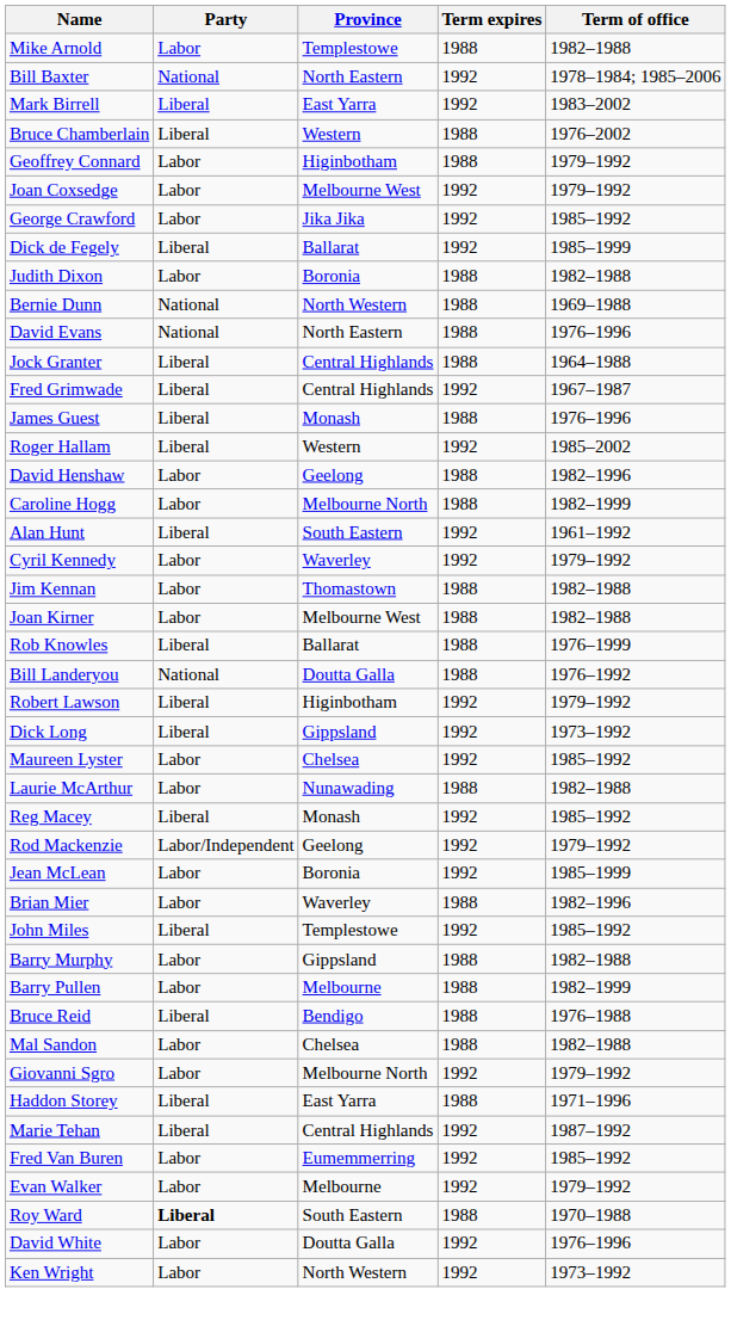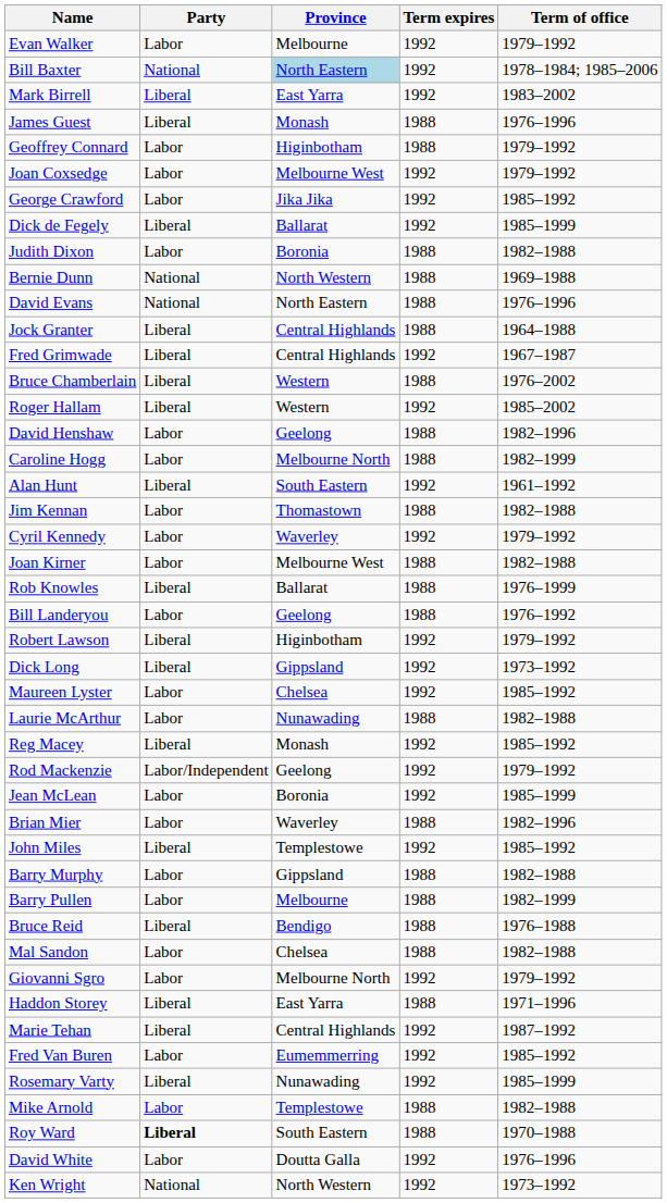rows swapped: Mike Arnold <-> Evan Walker
Bill Baxter | Province: no background -> lightblue background
rows swapped: Bruce Chamberlain <-> James Guest
rows swapped: Jim Kennan <-> Cyril Kennedy
Bill Landeryou | Party: National -> Labor
Bill Landeryou | Province: Doutta Galla -> Geelong
+ row: Rosemary Varty | Liberal | Nunawading | 1992 | 1985–1999
Ken Wright | Party: Labor -> National
